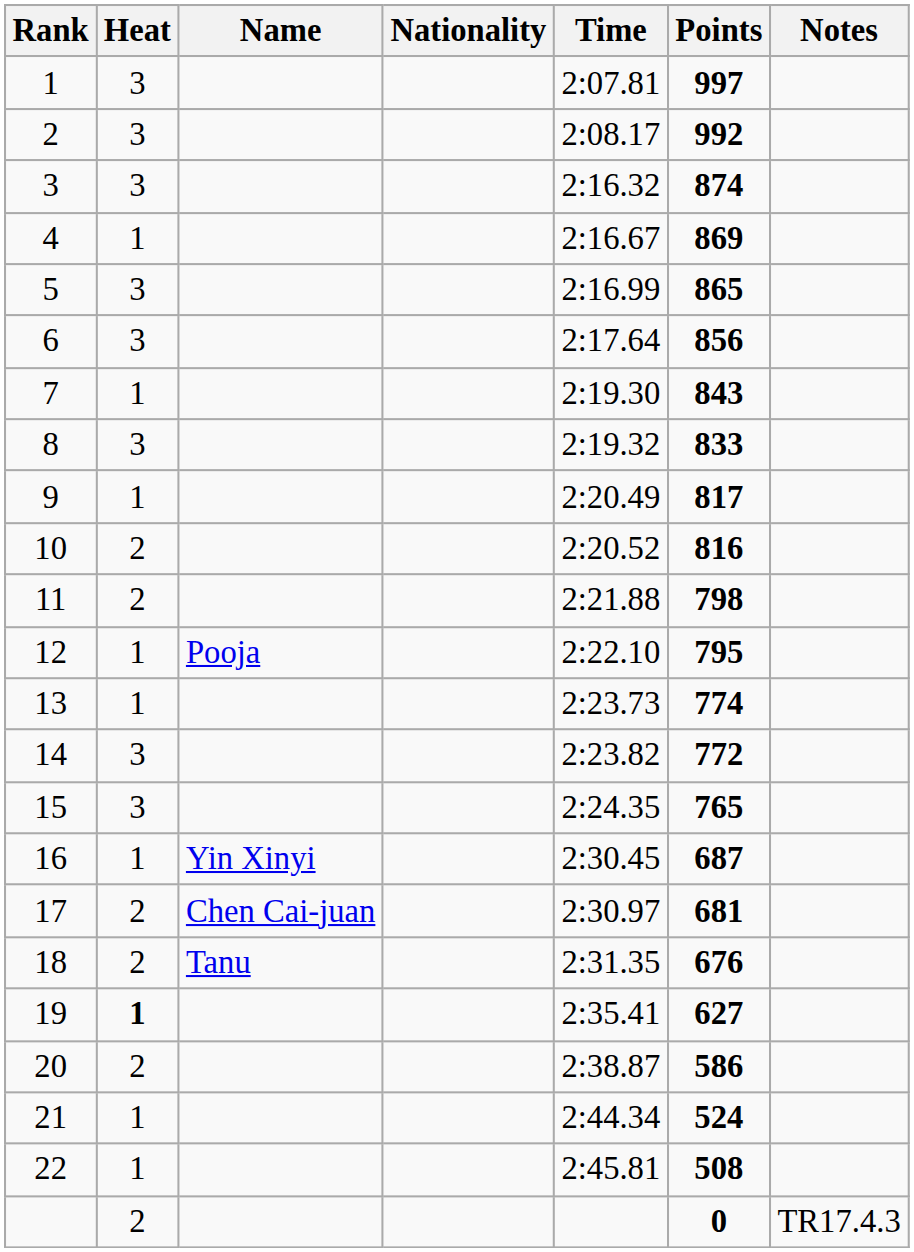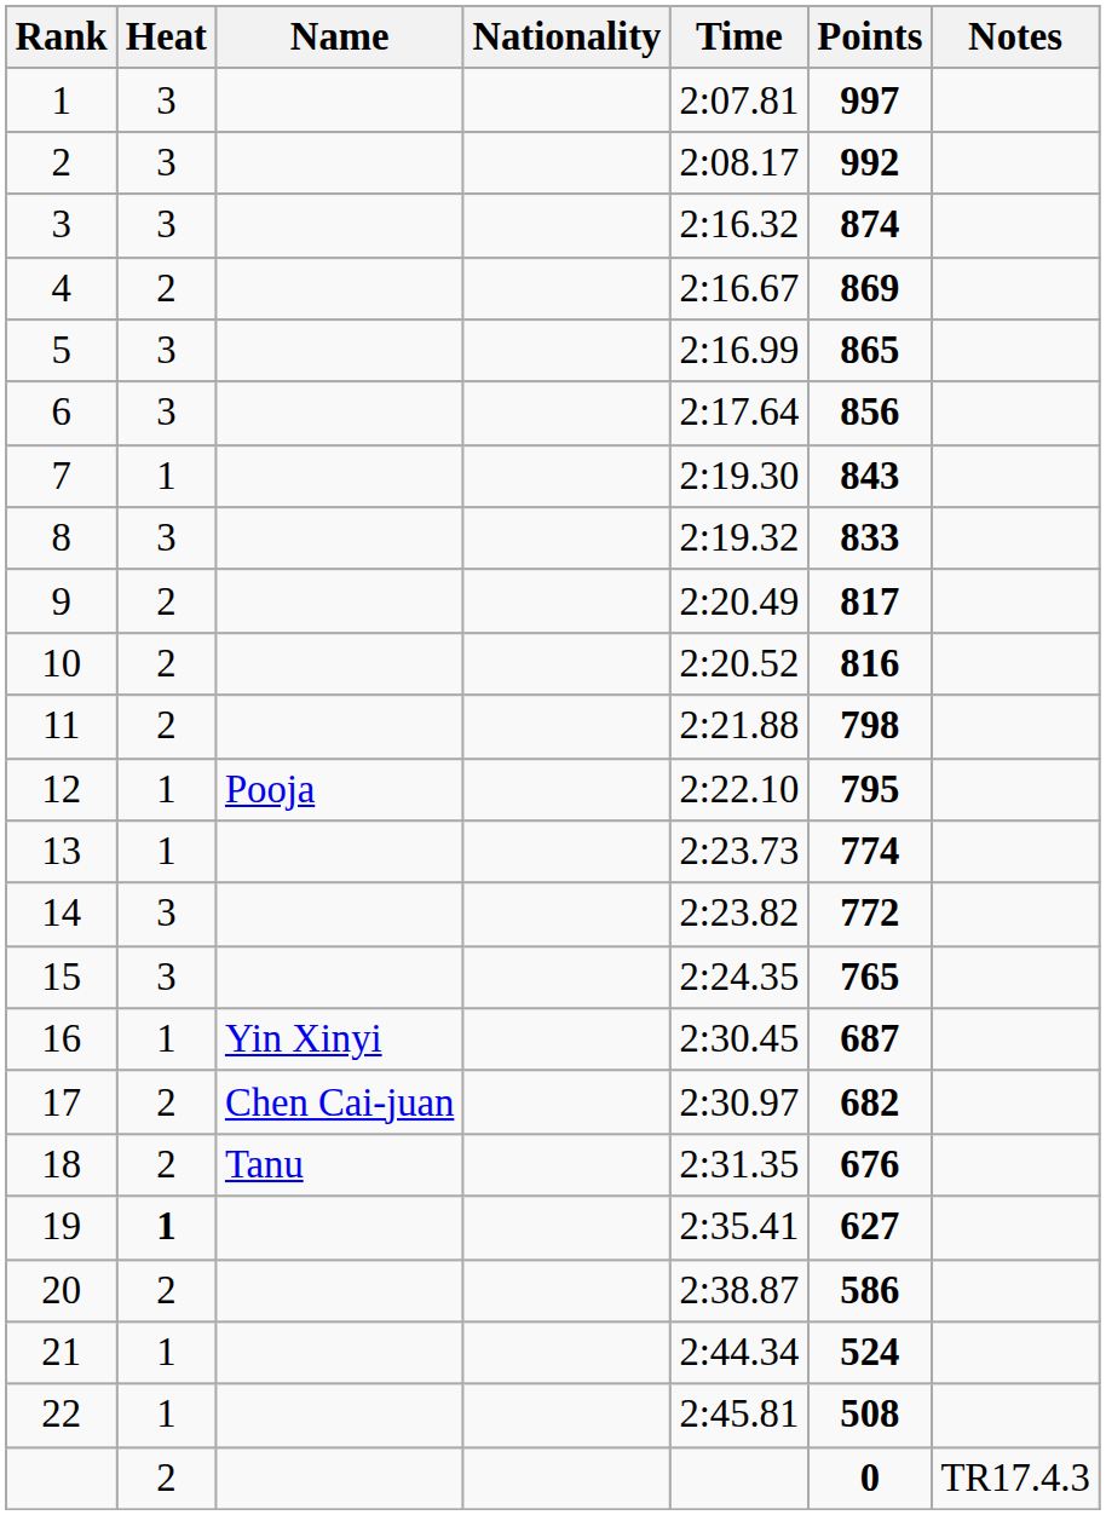4 | Heat: 1 -> 2
9 | Heat: 1 -> 2
17 | Points: 681 -> 682
